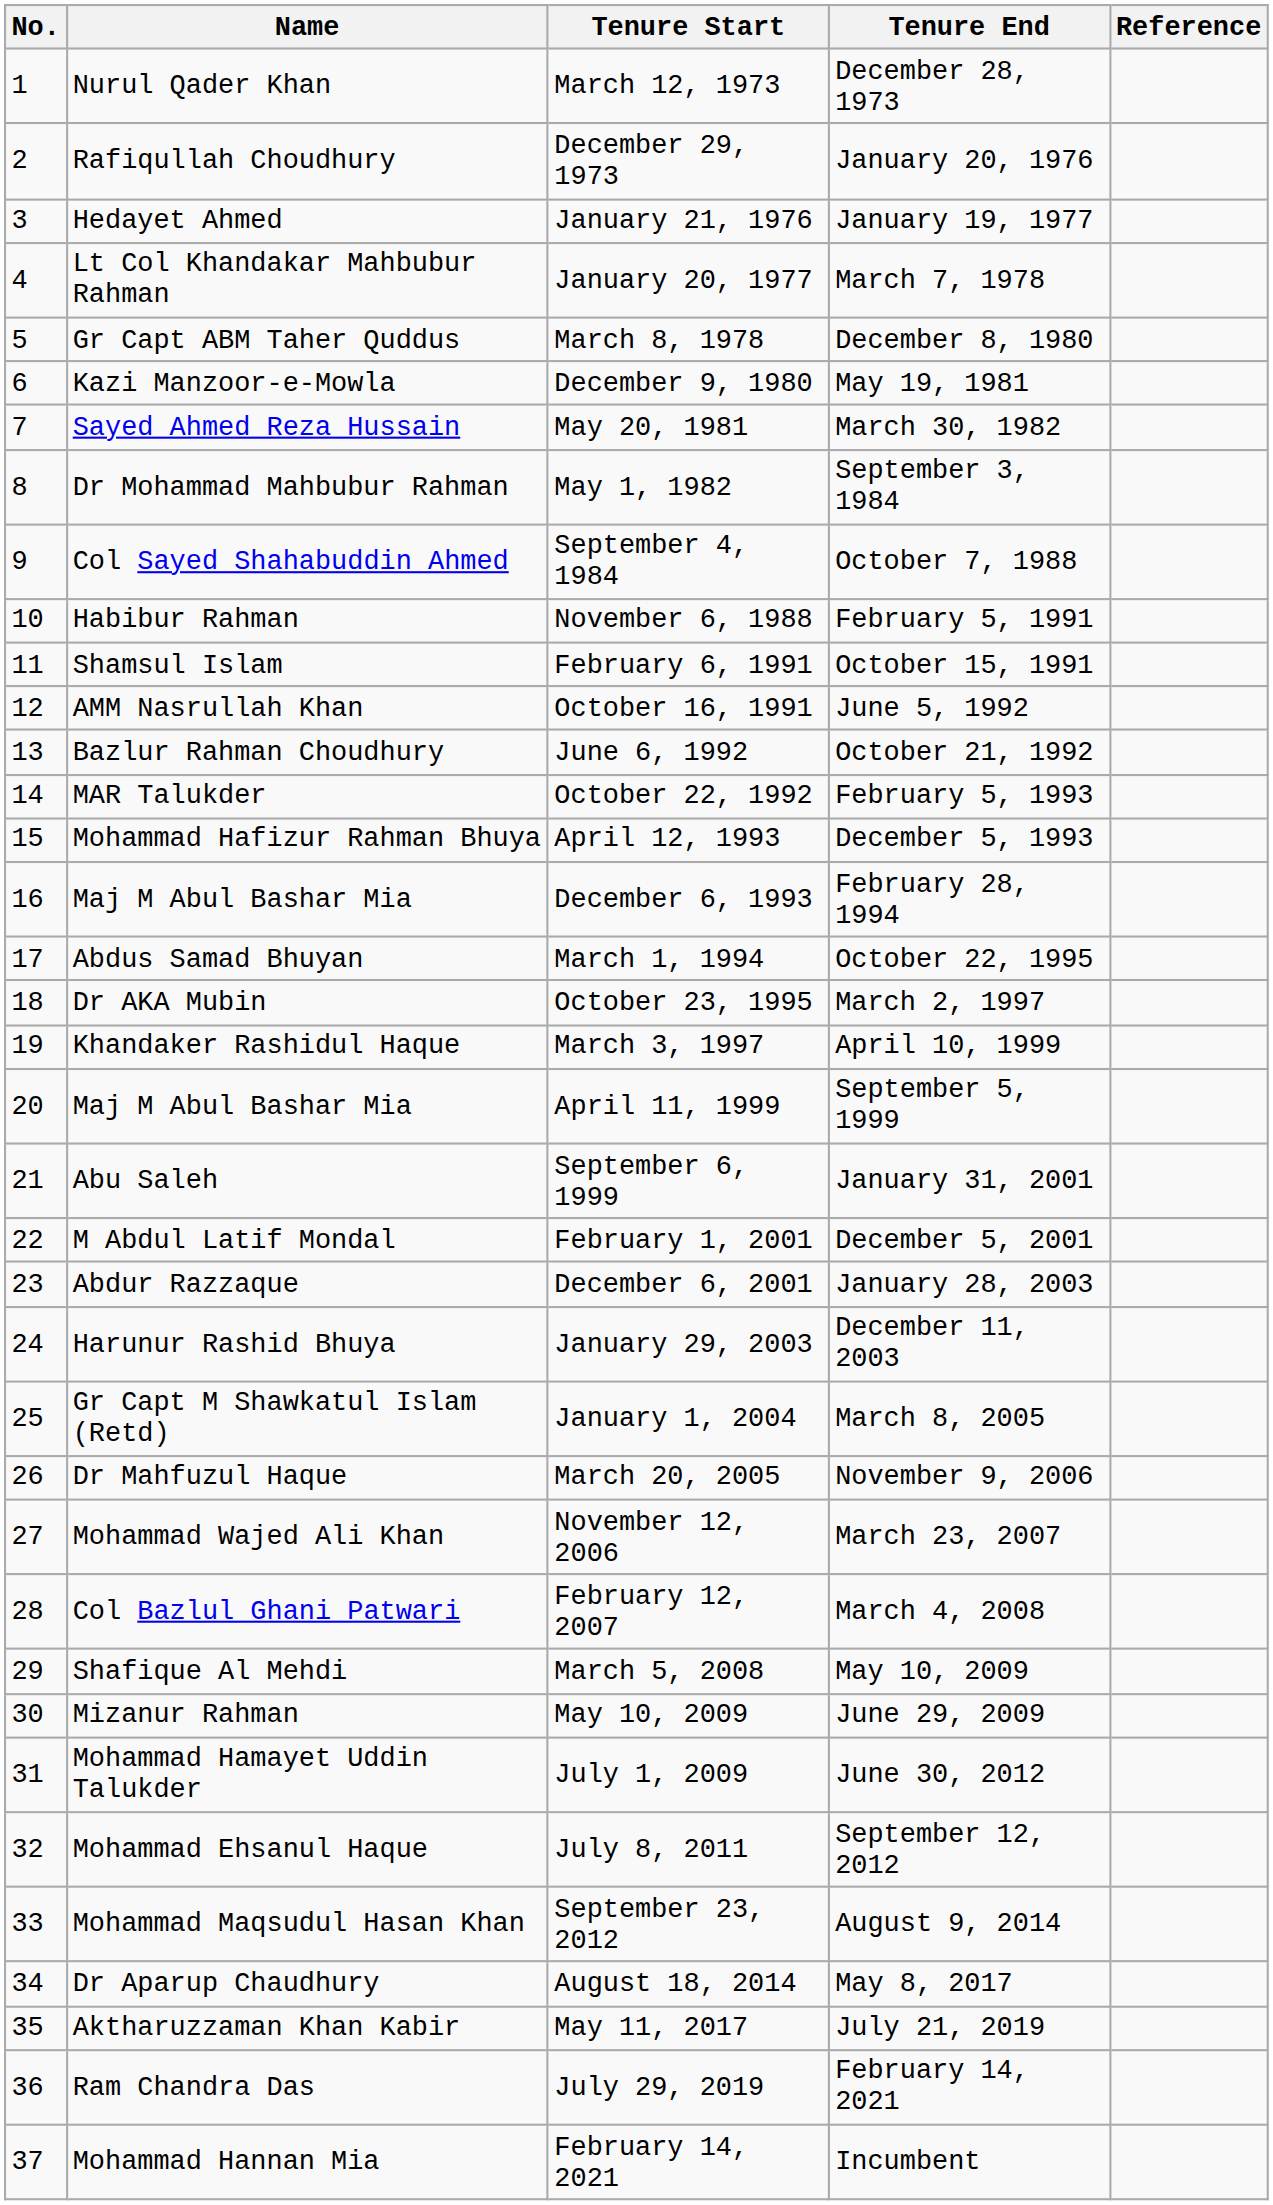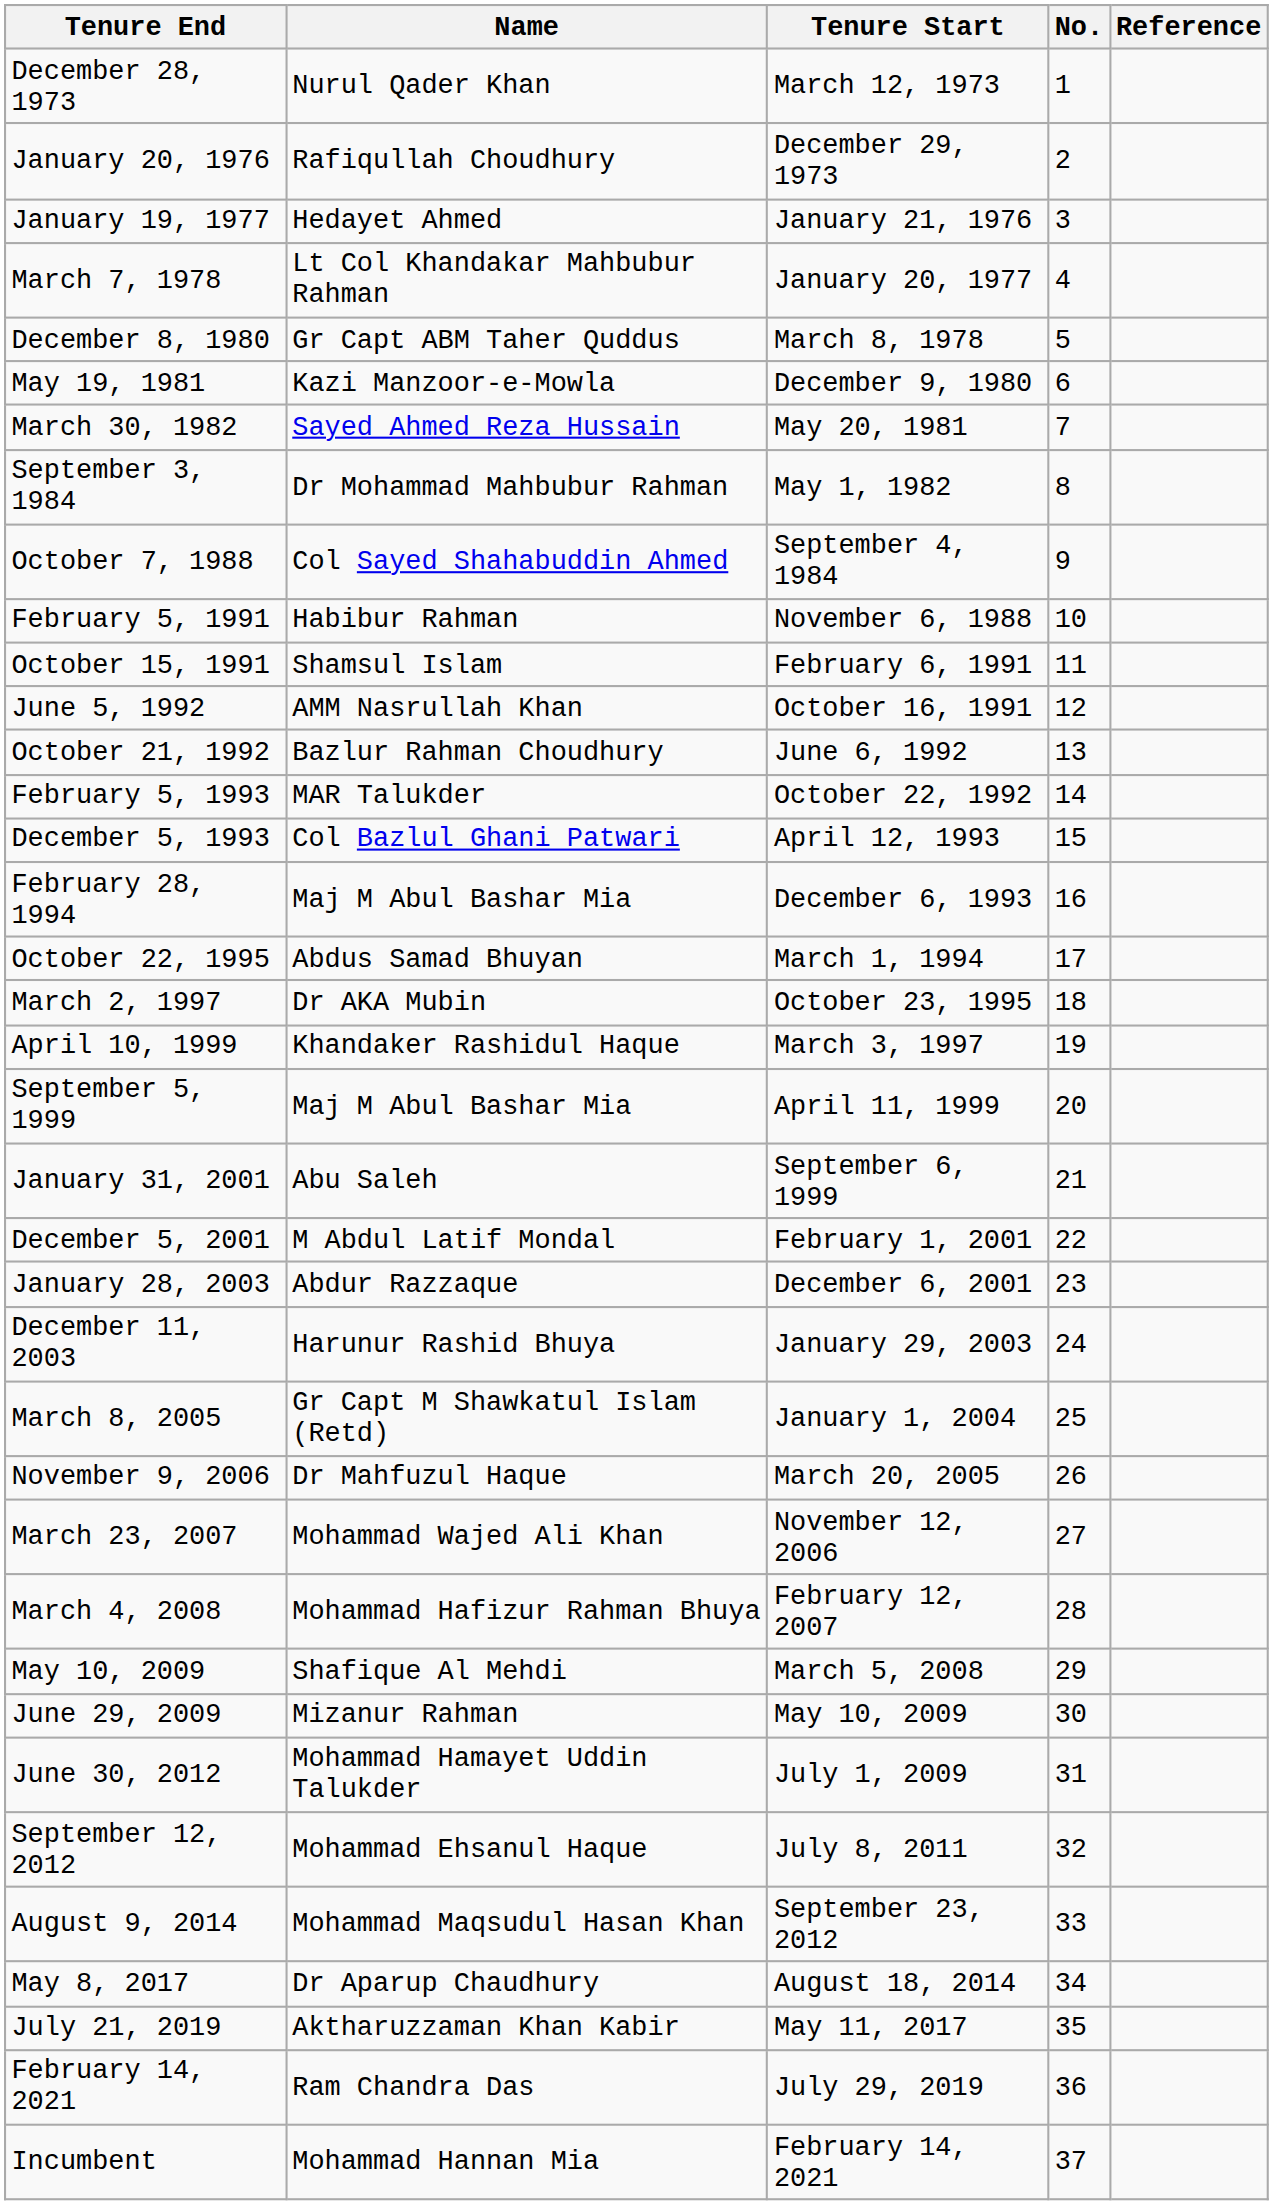columns swapped: No. <-> Tenure End
April 12, 1993 | Name: Mohammad Hafizur Rahman Bhuya -> Col Bazlul Ghani Patwari
February 12, 2007 | Name: Col Bazlul Ghani Patwari -> Mohammad Hafizur Rahman Bhuya
